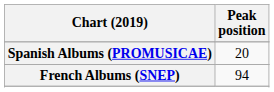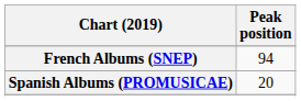rows swapped: French Albums (SNEP) <-> Spanish Albums (PROMUSICAE)
